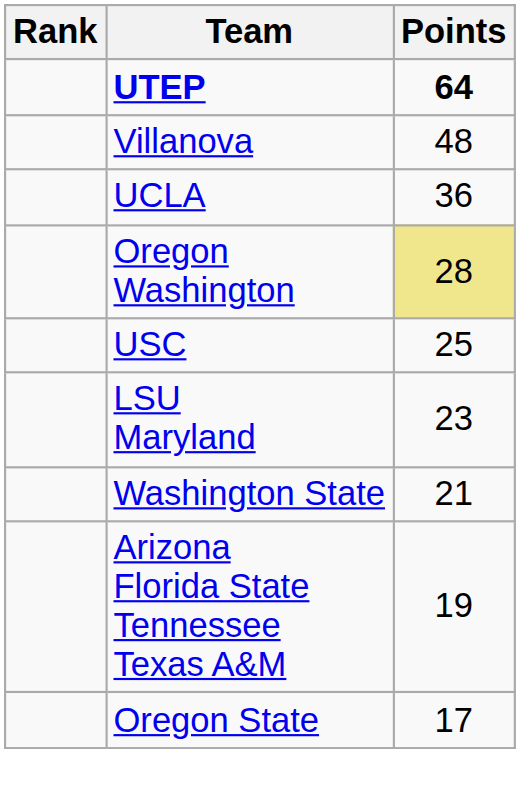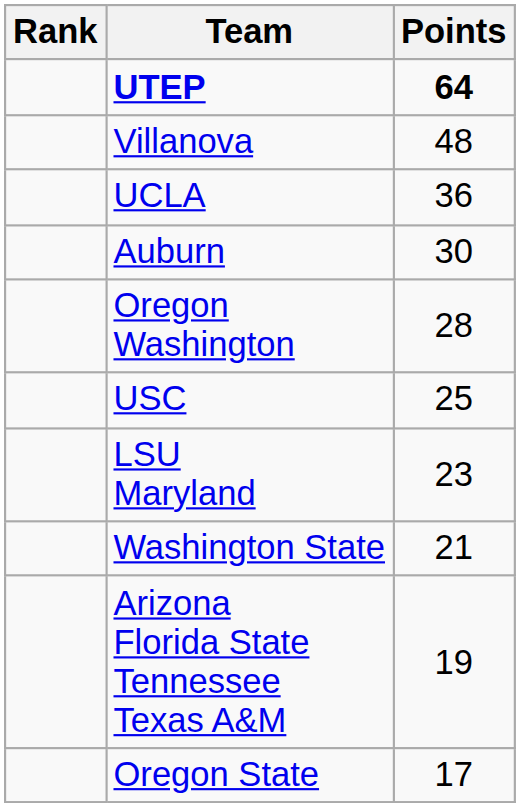+ row: Auburn | 30
Oregon Washington | Points: khaki background -> no background
